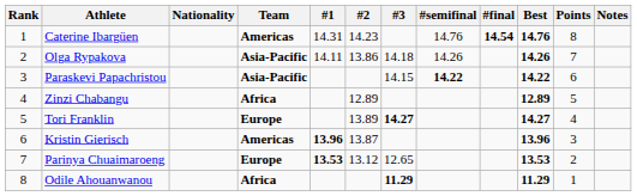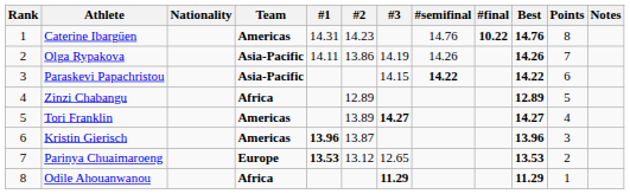Caterine Ibargüen | #final: 14.54 -> 10.22
Olga Rypakova | #3: 14.18 -> 14.19
Tori Franklin | Team: Europe -> Americas
